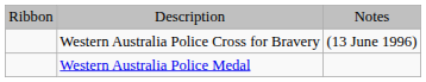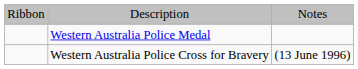rows swapped: Western Australia Police Cross for Bravery <-> Western Australia Police Medal
